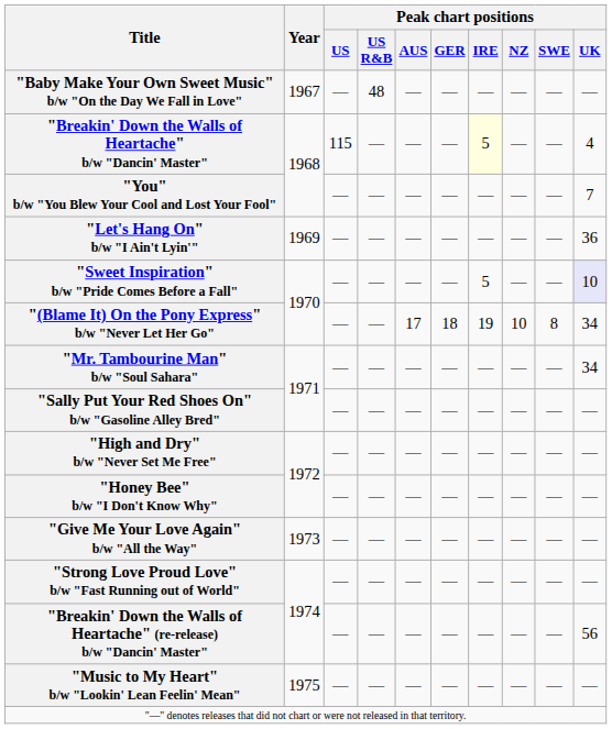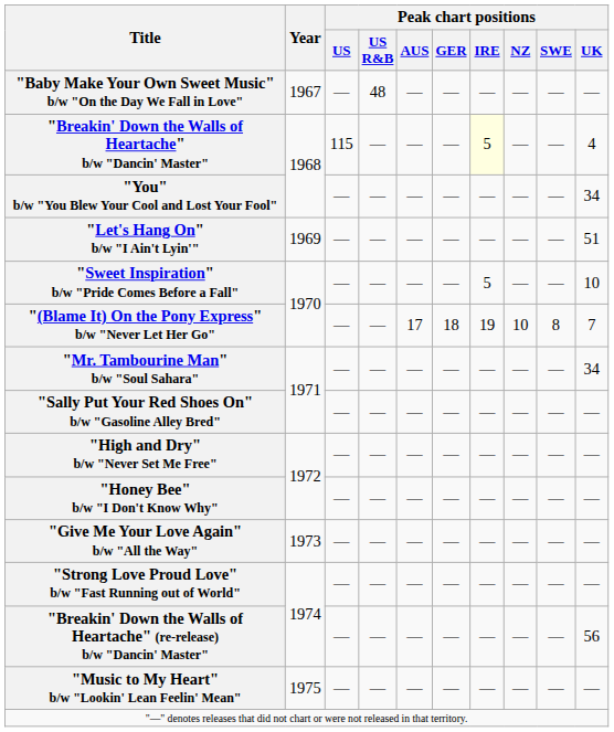"You" b/w "You Blew Your Cool and Lost Your Fool" | Peak chart positions / UK: 7 -> 34
"Let's Hang On" b/w "I Ain't Lyin'" | Peak chart positions / UK: 36 -> 51
"Sweet Inspiration" b/w "Pride Comes Before a Fall" | Peak chart positions / UK: lavender background -> no background
"(Blame It) On the Pony Express" b/w "Never Let Her Go" | Peak chart positions / UK: 34 -> 7
